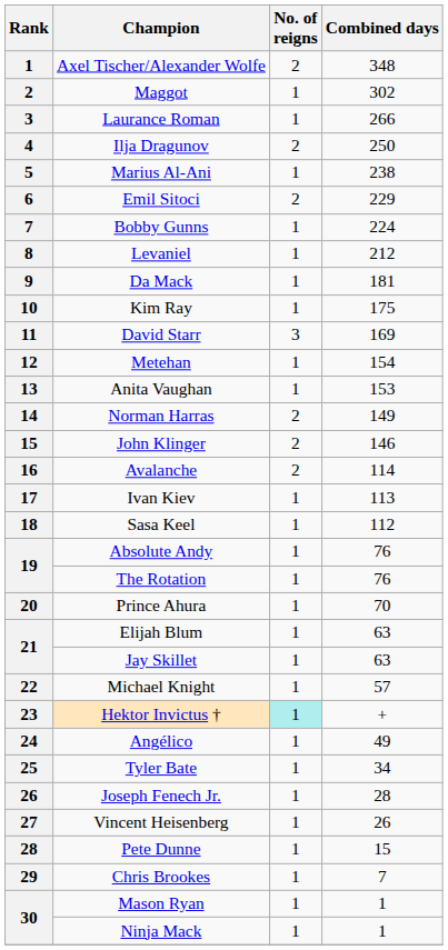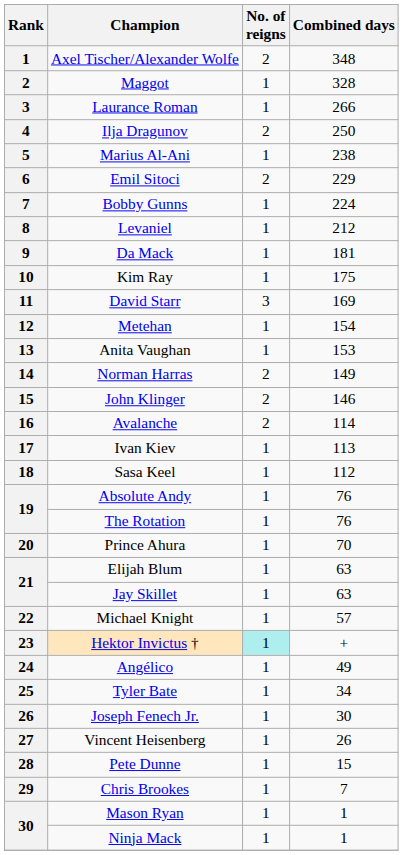Maggot | Combined days: 302 -> 328
Joseph Fenech Jr. | Combined days: 28 -> 30
